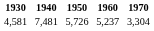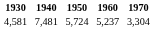4,581 | 1950: 5,726 -> 5,724
